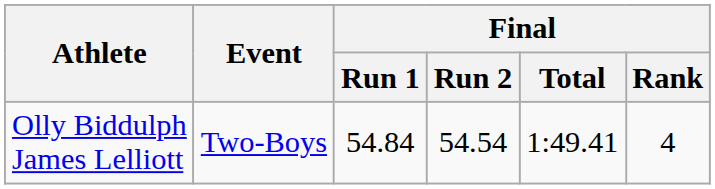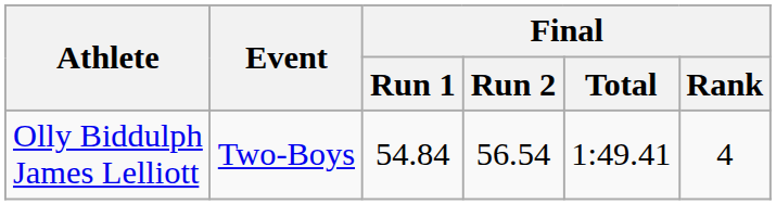Olly Biddulph James Lelliott | Final / Run 2: 54.54 -> 56.54
